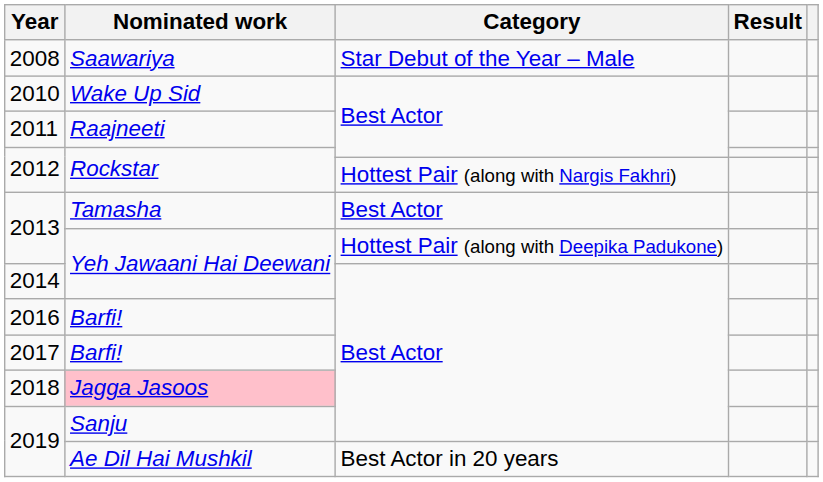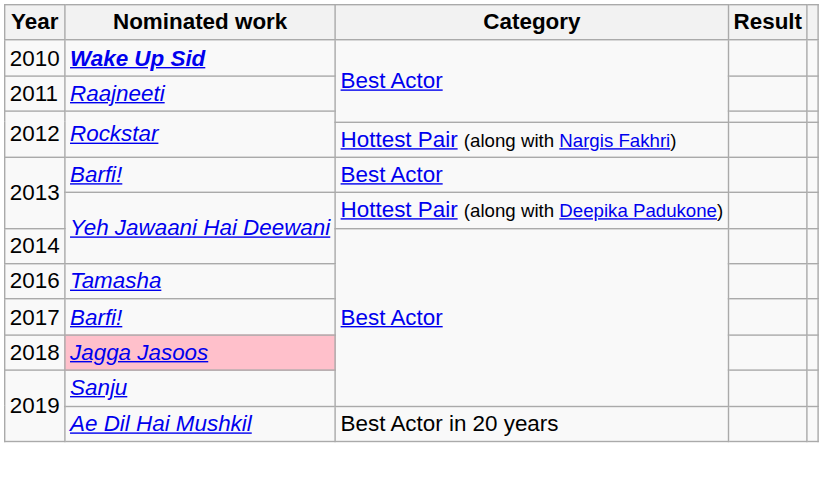- row: 2008 | Saawariya | Star Debut of the Year – Male
2010 | Nominated work: normal -> bold
2013 / Best Actor | Nominated work: Tamasha -> Barfi!
2016 | Nominated work: Barfi! -> Tamasha
